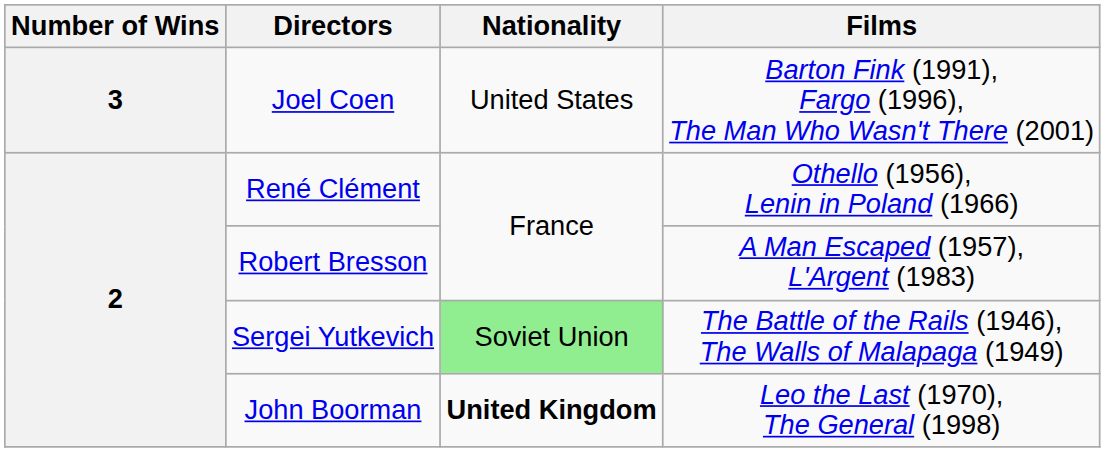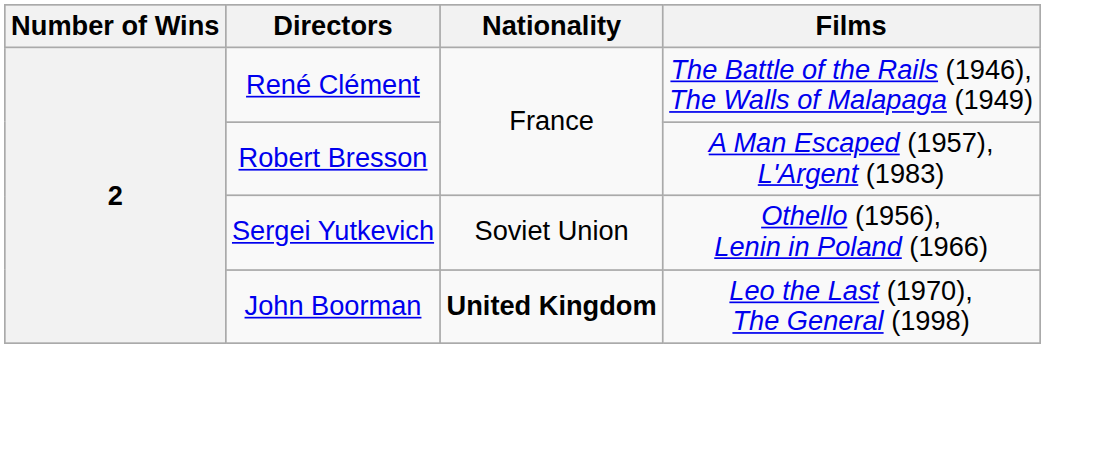- row: 3 | Joel Coen | United States | Barton Fink (1991), Fargo (1996), The Man Who Wasn't There (2001)
René Clément | Films: Othello (1956), Lenin in Poland (1966) -> The Battle of the Rails (1946), The Walls of Malapaga (1949)
Sergei Yutkevich | Nationality: lightgreen background -> no background
Sergei Yutkevich | Films: The Battle of the Rails (1946), The Walls of Malapaga (1949) -> Othello (1956), Lenin in Poland (1966)
